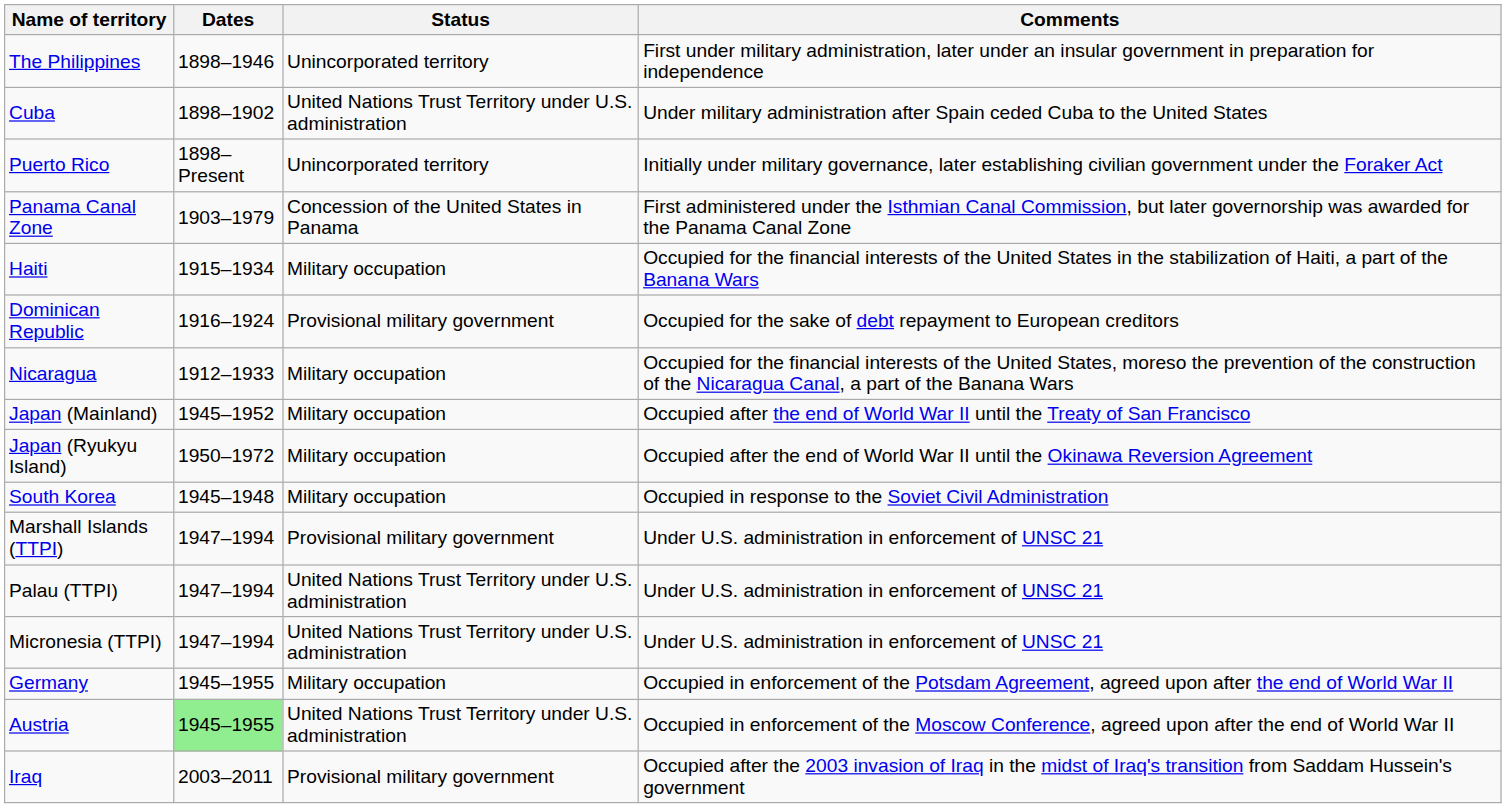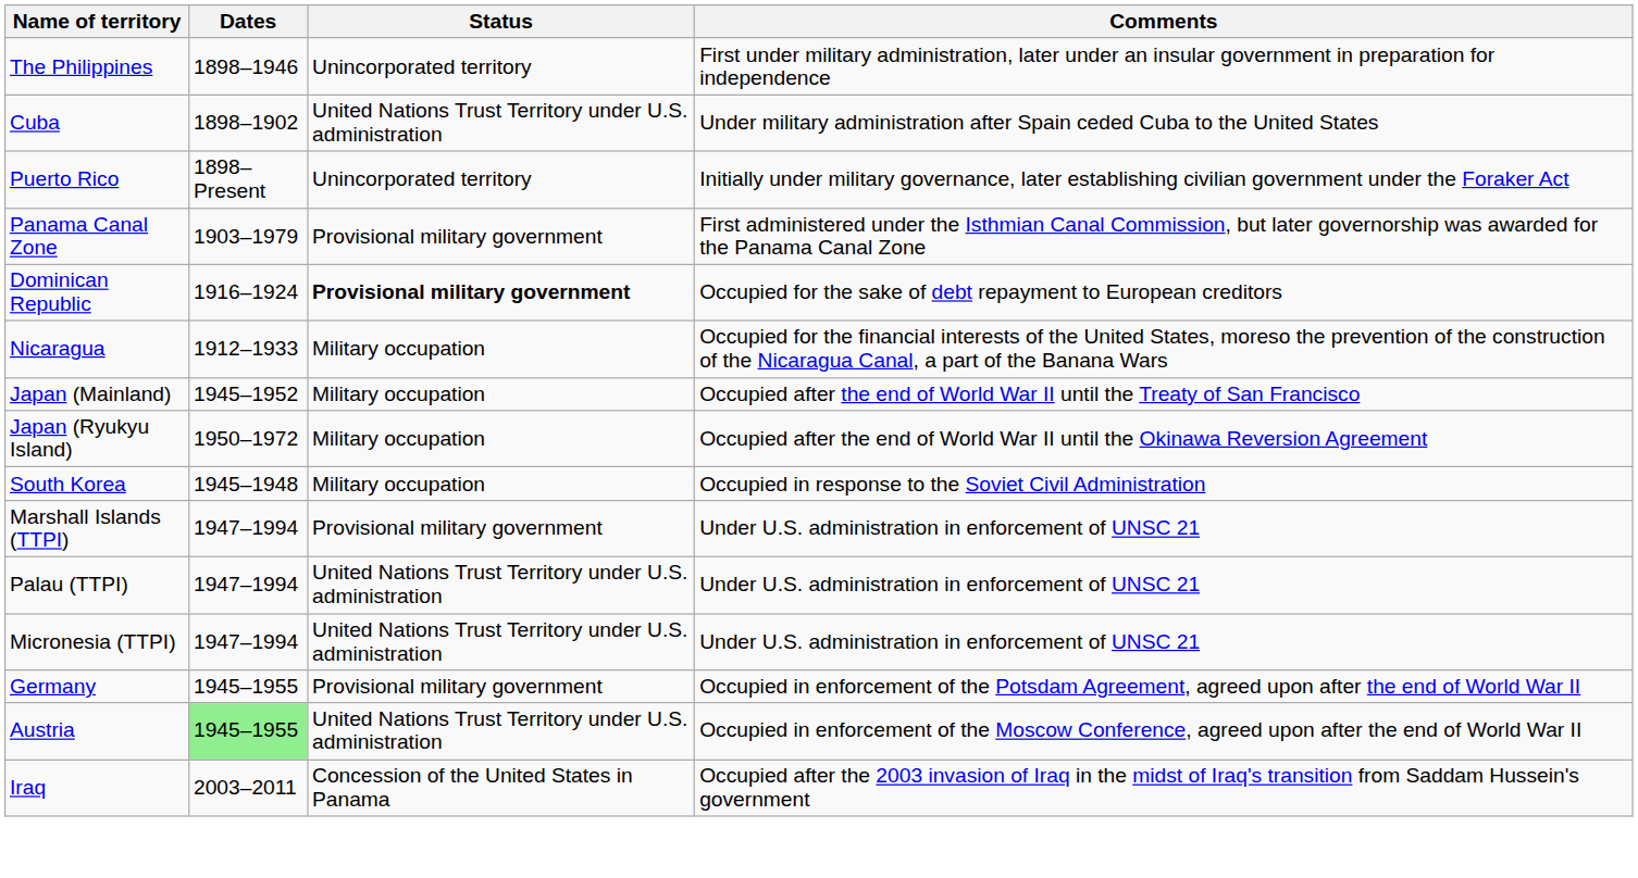Panama Canal Zone | Status: Concession of the United States in Panama -> Provisional military government
- row: Haiti | 1915–1934 | Military occupation | Occupied for the financial interests of the United States in the stabilization of Haiti, a part of the Banana Wars
Dominican Republic | Status: normal -> bold
Germany | Status: Military occupation -> Provisional military government
Iraq | Status: Provisional military government -> Concession of the United States in Panama
